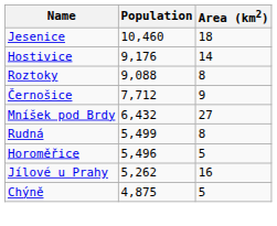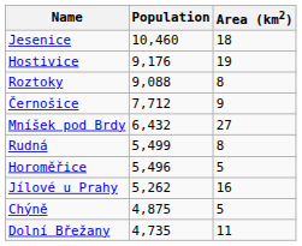Hostivice | Area (km2): 14 -> 19
+ row: Dolní Břežany | 4,735 | 11
